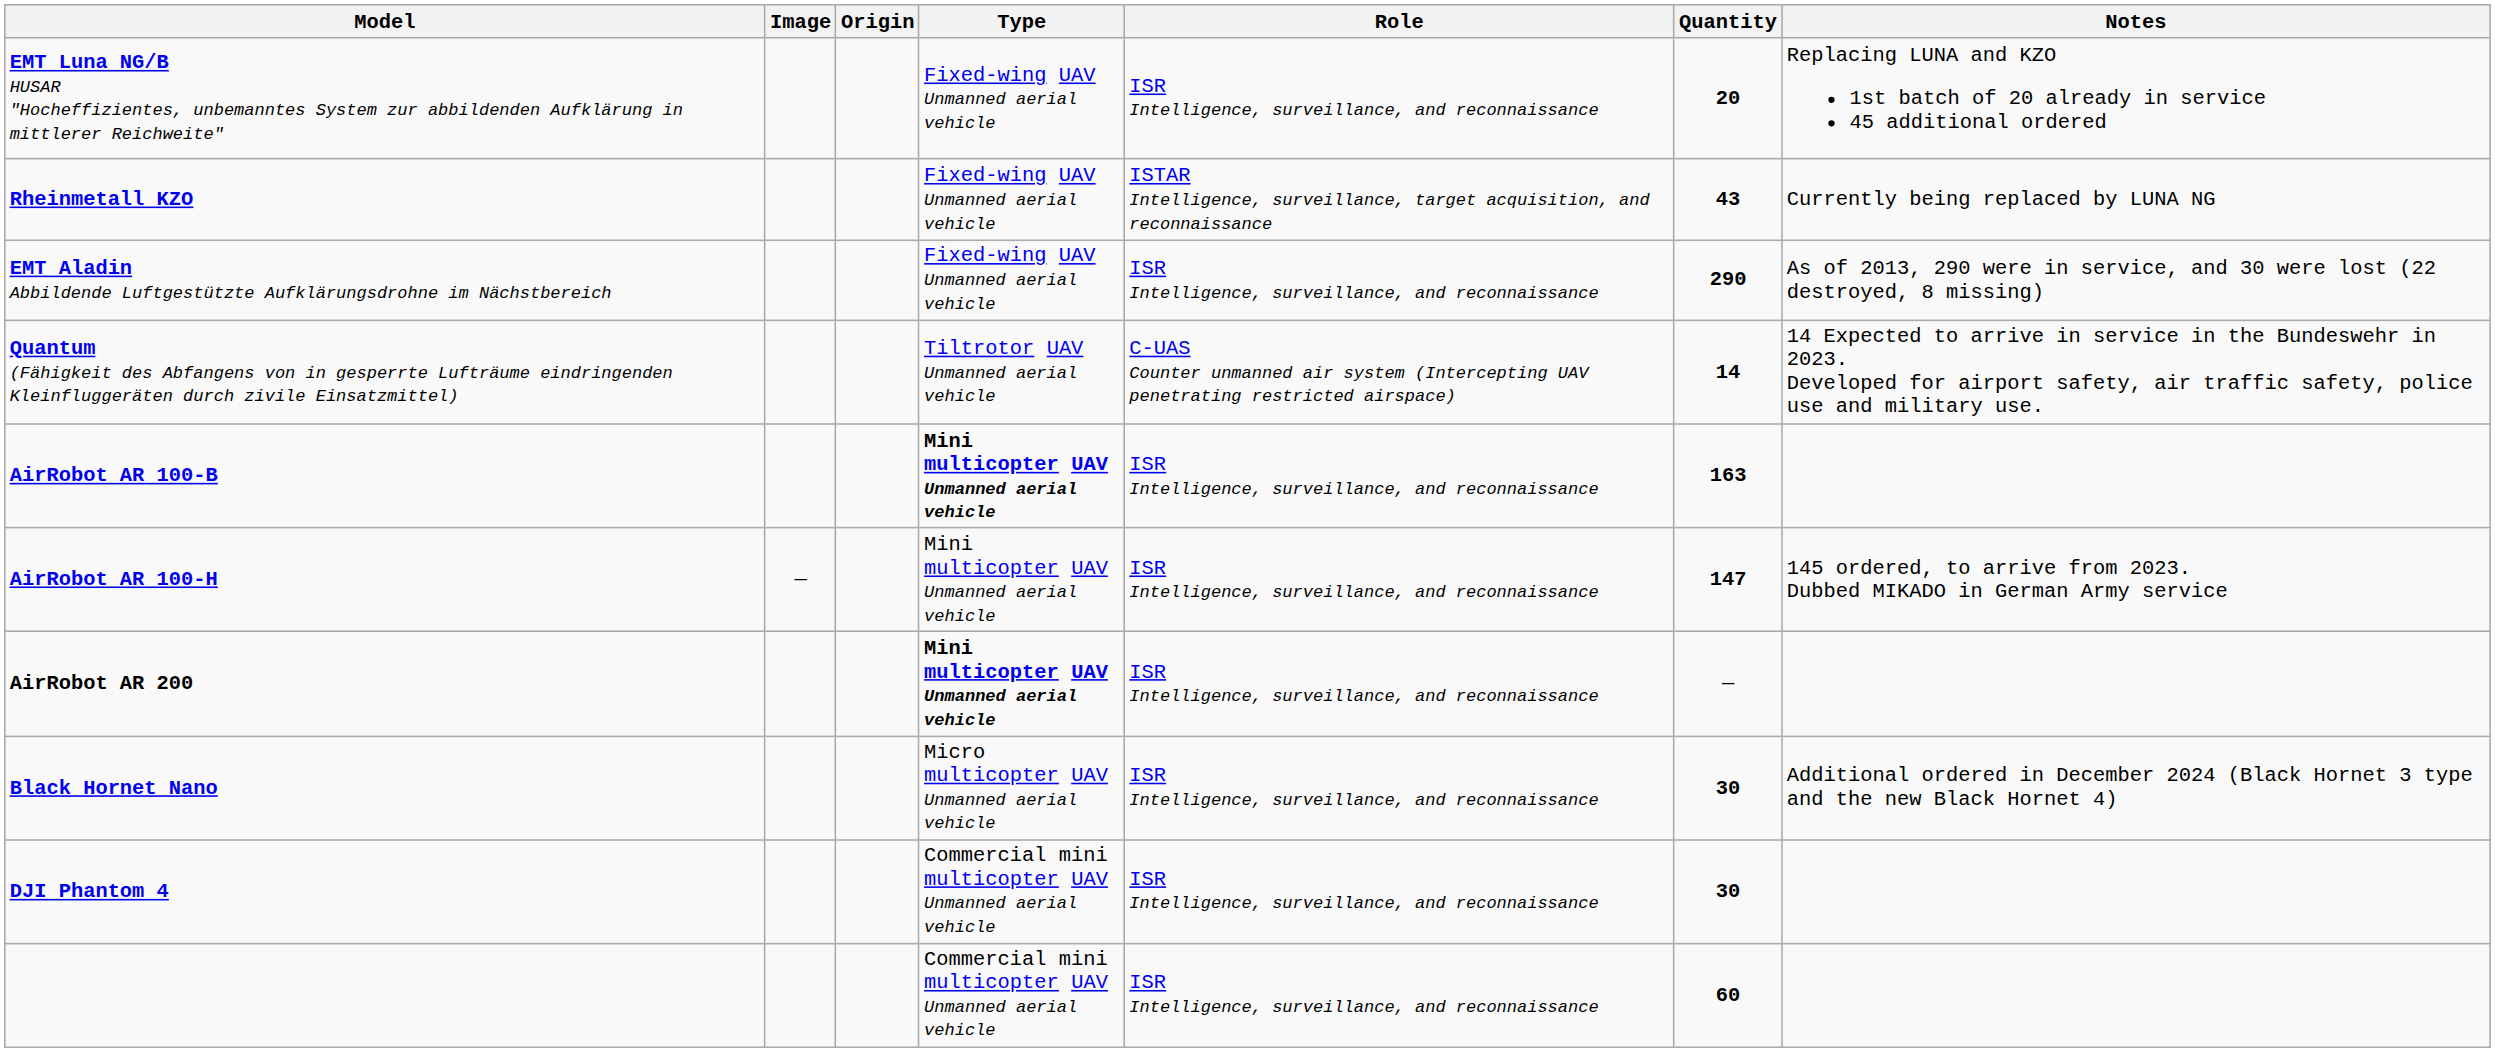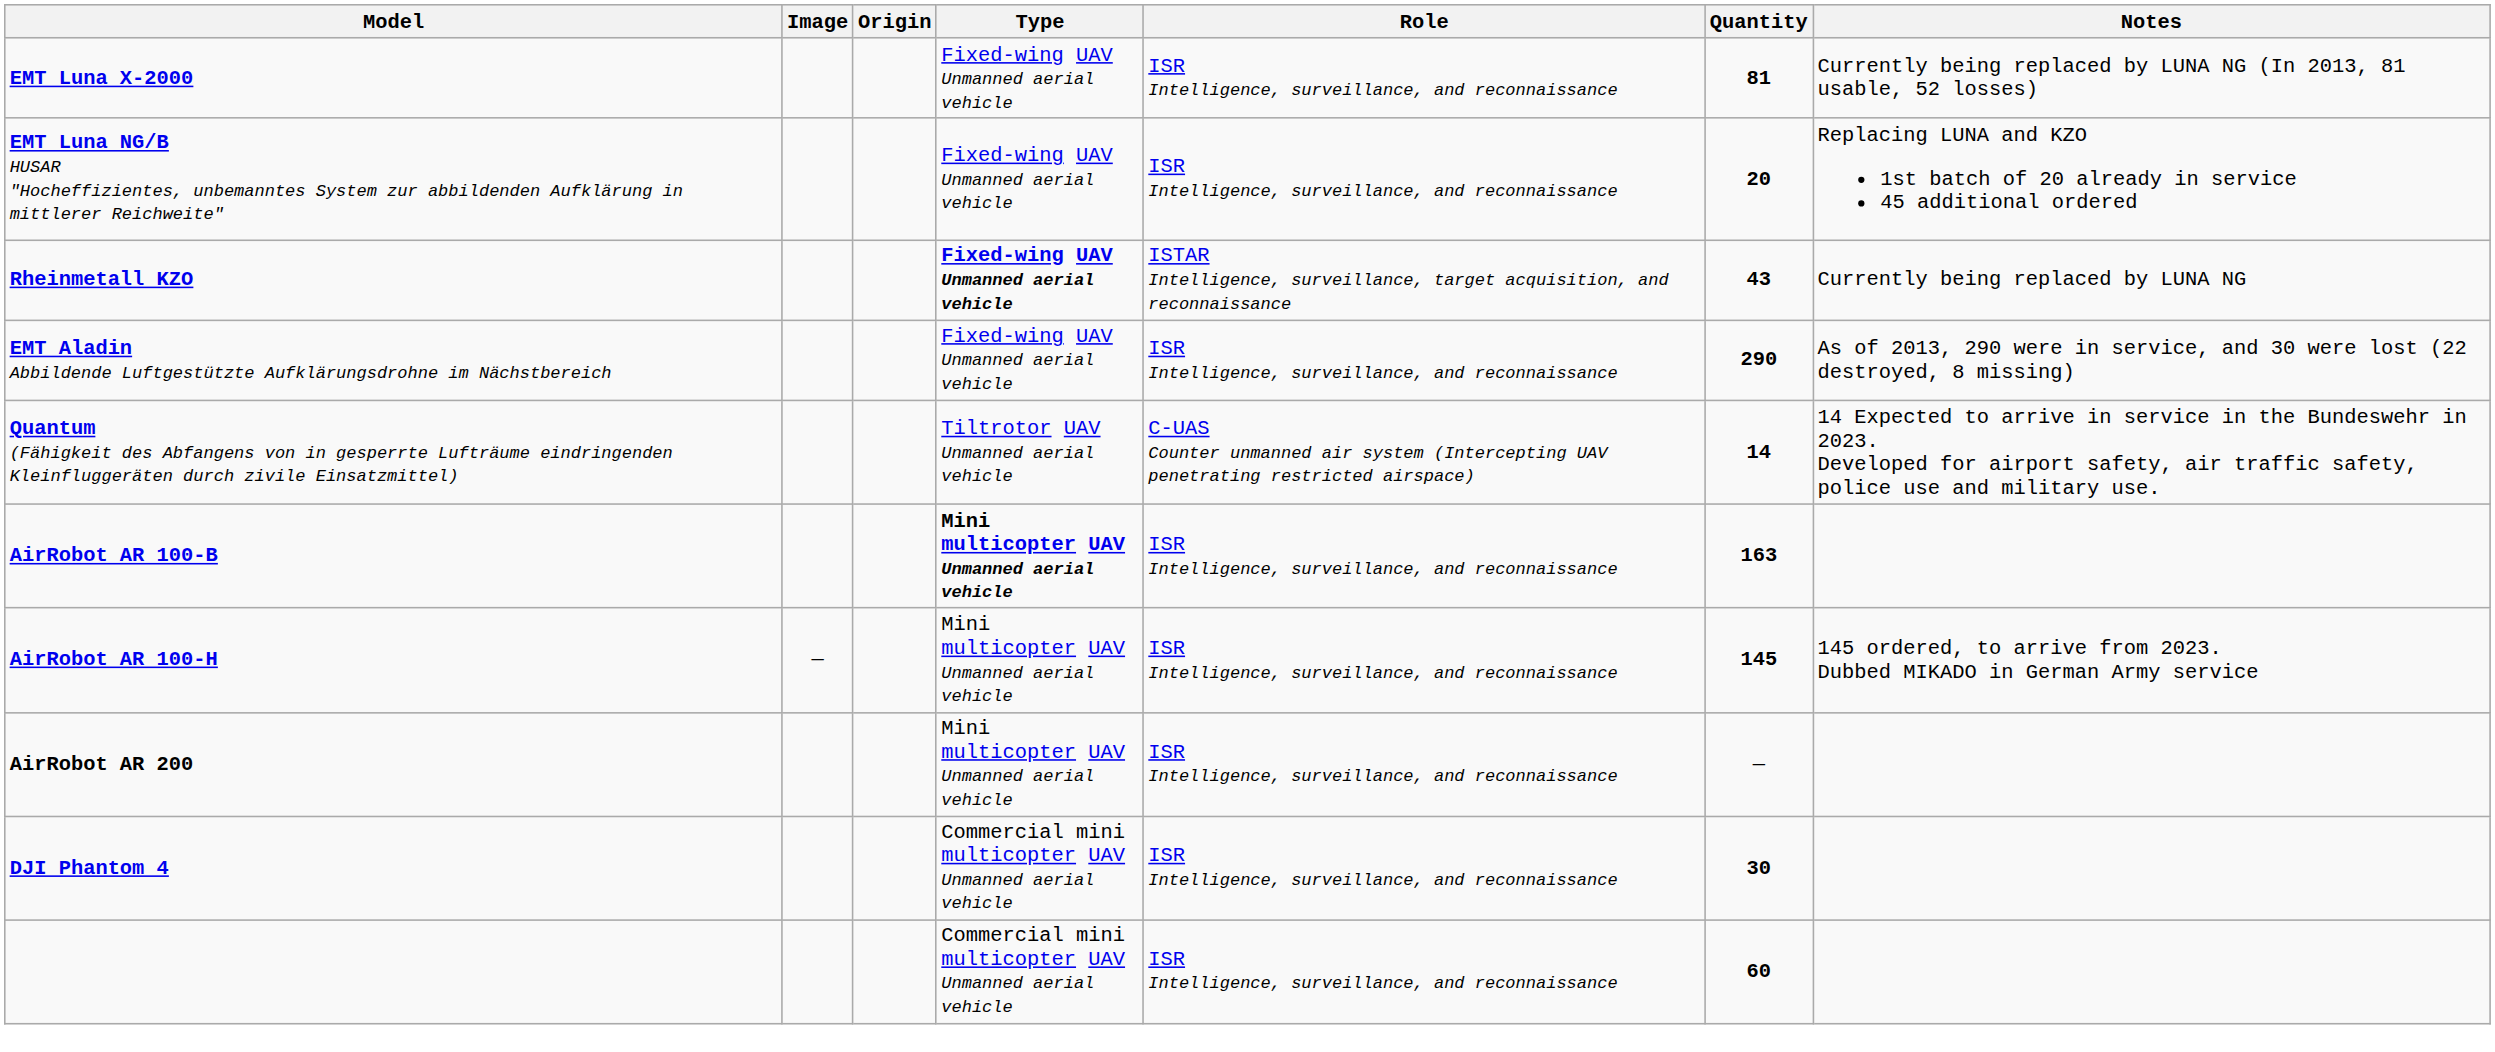+ row: EMT Luna X-2000 | Fixed-wing UAV Unmanned aerial vehicle | ISR Intelligence, surveillance, and reconnaissance | 81 | Currently being replaced by LUNA NG (In 2013, 81 usable, 52 losses)
Rheinmetall KZO | Type: normal -> bold
AirRobot AR 100-H | Quantity: 147 -> 145
AirRobot AR 200 | Type: bold -> normal
- row: Black Hornet Nano | Micro multicopter UAV Unmanned aerial vehicle | ISR Intelligence, surveillance, and reconnaissance | 30 | Additional ordered in December 2024 (Black Hornet 3 type and the new Black Hornet 4)
